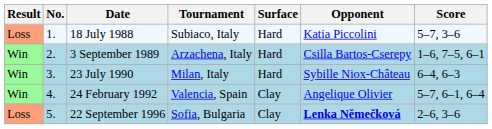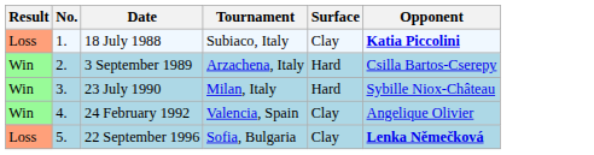- column: Score | 5–7, 3–6 | 1–6, 7–5, 6–1 | 6–4, 6–3 | 5–7, 6–1, 6–4 | 2–6, 3–6
18 July 1988 | Surface: Hard -> Clay
18 July 1988 | Opponent: normal -> bold
